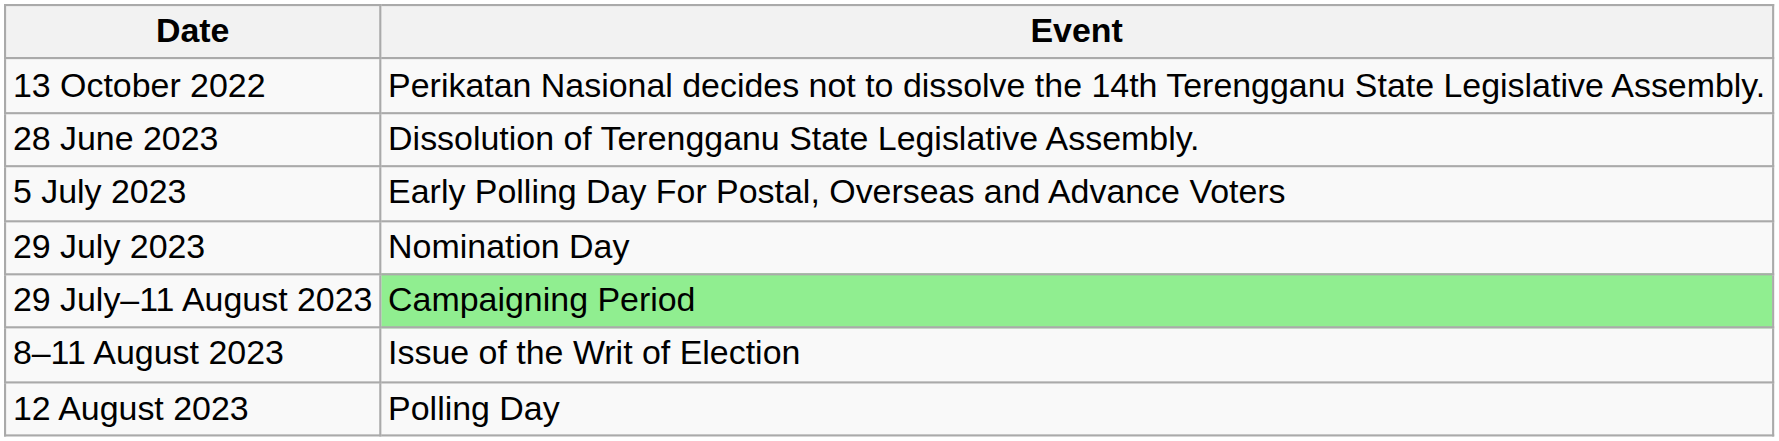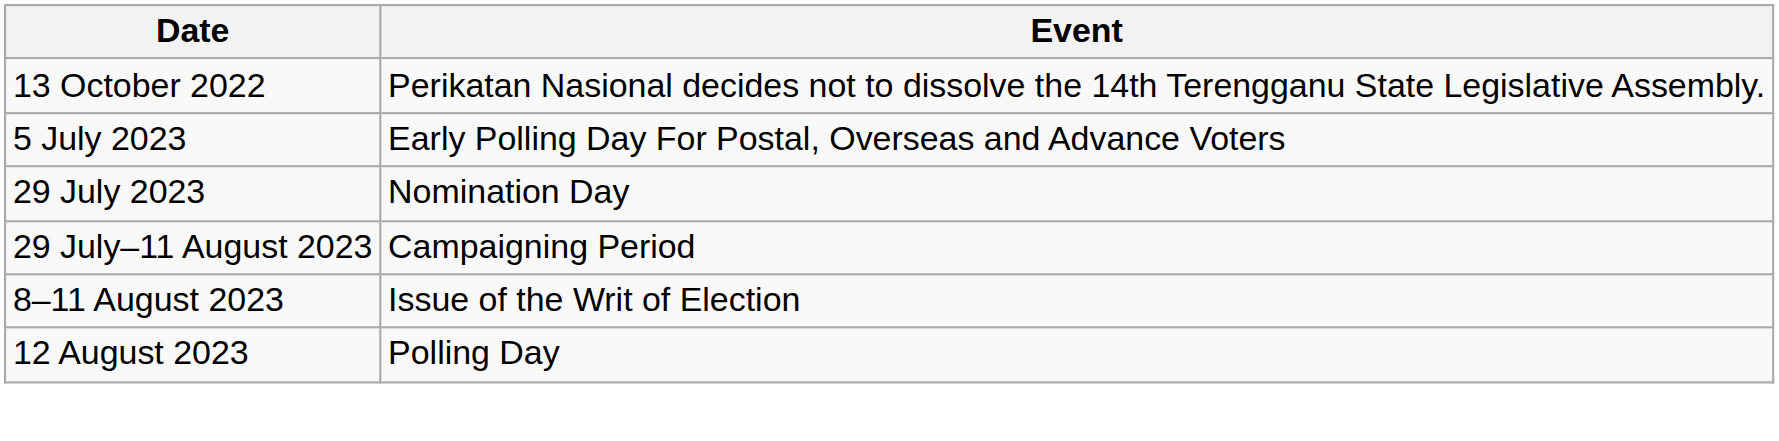- row: 28 June 2023 | Dissolution of Terengganu State Legislative Assembly.
29 July–11 August 2023 | Event: lightgreen background -> no background
